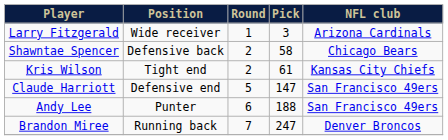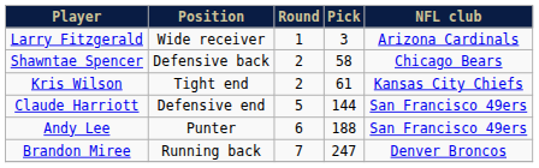Claude Harriott | Pick: 147 -> 144
